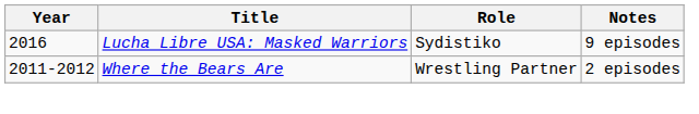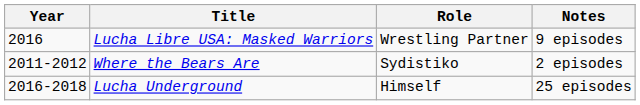Lucha Libre USA: Masked Warriors | Role: Sydistiko -> Wrestling Partner
Where the Bears Are | Role: Wrestling Partner -> Sydistiko
+ row: 2016-2018 | Lucha Underground | Himself | 25 episodes
